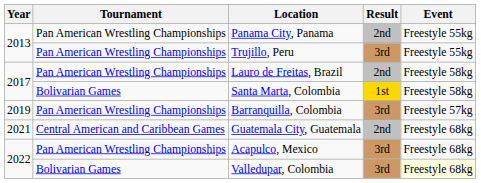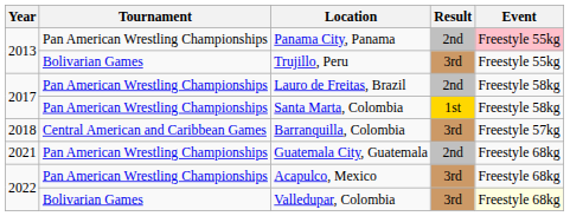Panama City, Panama | Event: no background -> pink background
Trujillo, Peru | Tournament: Pan American Wrestling Championships -> Bolivarian Games
Santa Marta, Colombia | Tournament: Bolivarian Games -> Pan American Wrestling Championships
Barranquilla, Colombia | Year: 2019 -> 2018
Barranquilla, Colombia | Tournament: Pan American Wrestling Championships -> Central American and Caribbean Games
Guatemala City, Guatemala | Tournament: Central American and Caribbean Games -> Pan American Wrestling Championships
